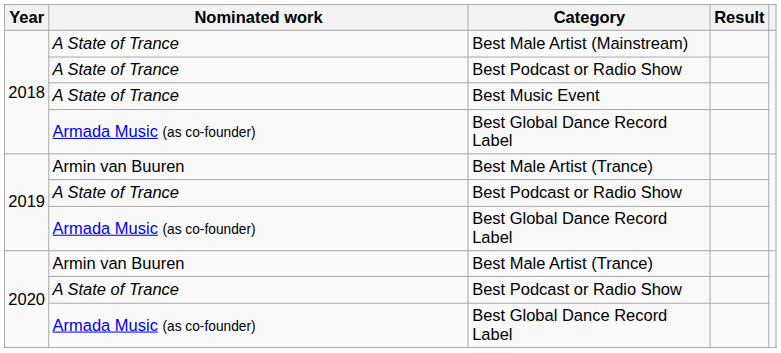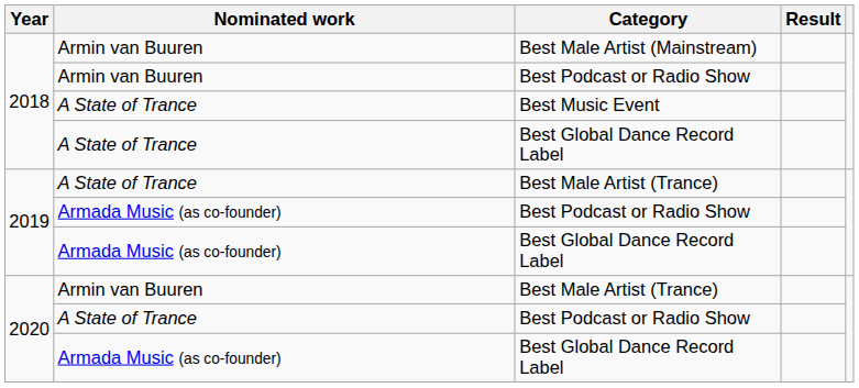Best Male Artist (Mainstream) | Nominated work: A State of Trance -> Armin van Buuren
2018 / Best Podcast or Radio Show | Nominated work: A State of Trance -> Armin van Buuren
2018 / Best Global Dance Record Label | Nominated work: Armada Music (as co-founder) -> A State of Trance
2019 / Best Male Artist (Trance) | Nominated work: Armin van Buuren -> A State of Trance
2019 / Best Podcast or Radio Show | Nominated work: A State of Trance -> Armada Music (as co-founder)
